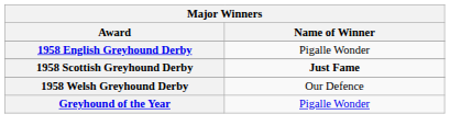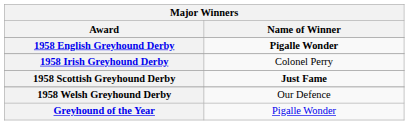1958 English Greyhound Derby | Name of Winner: normal -> bold
+ row: 1958 Irish Greyhound Derby | Colonel Perry
